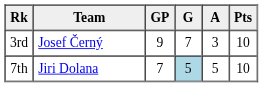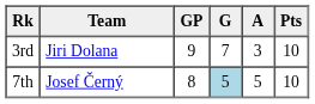3rd | Team: Josef Černý -> Jiri Dolana
7th | Team: Jiri Dolana -> Josef Černý
7th | GP: 7 -> 8
